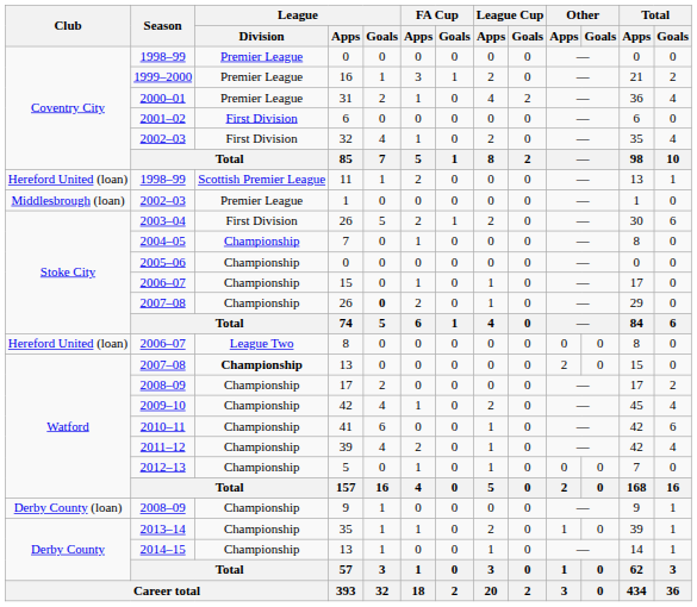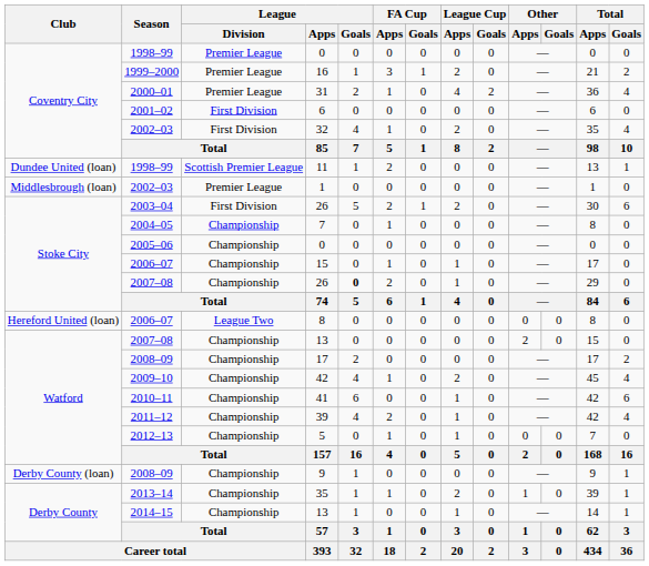11 | Club: Hereford United (loan) -> Dundee United (loan)
2007–08 / 13 | League / Division: bold -> normal
